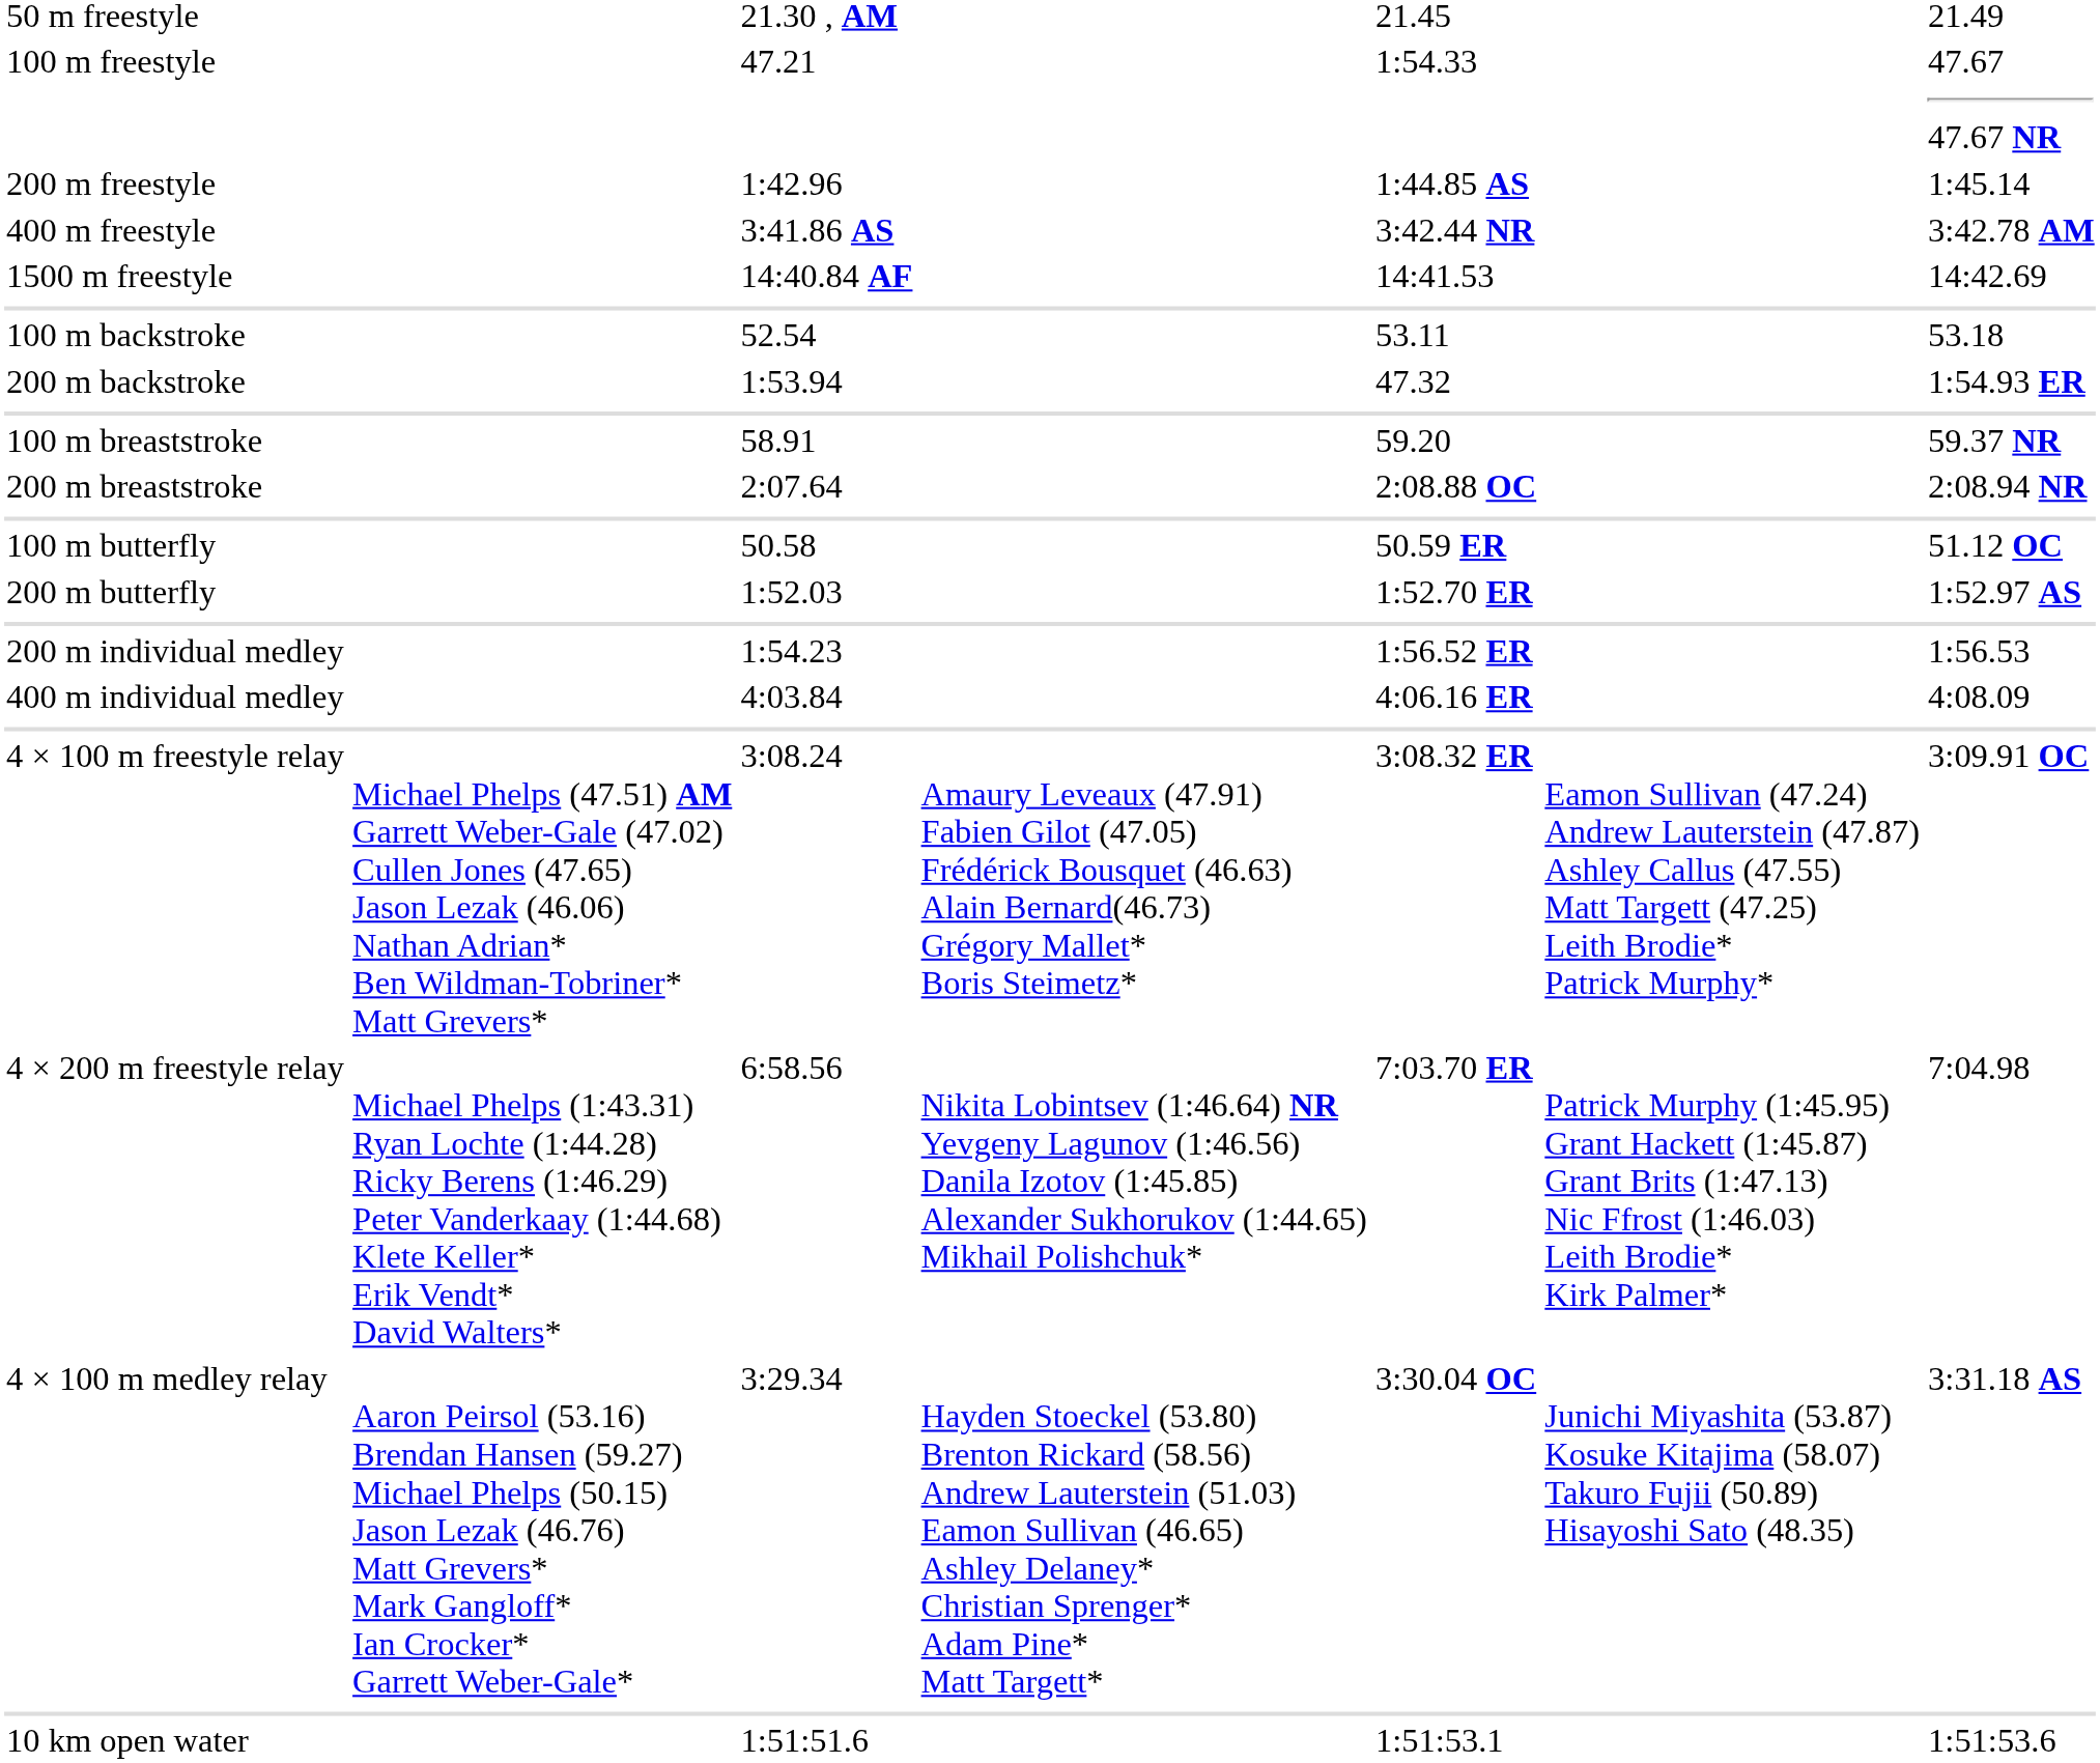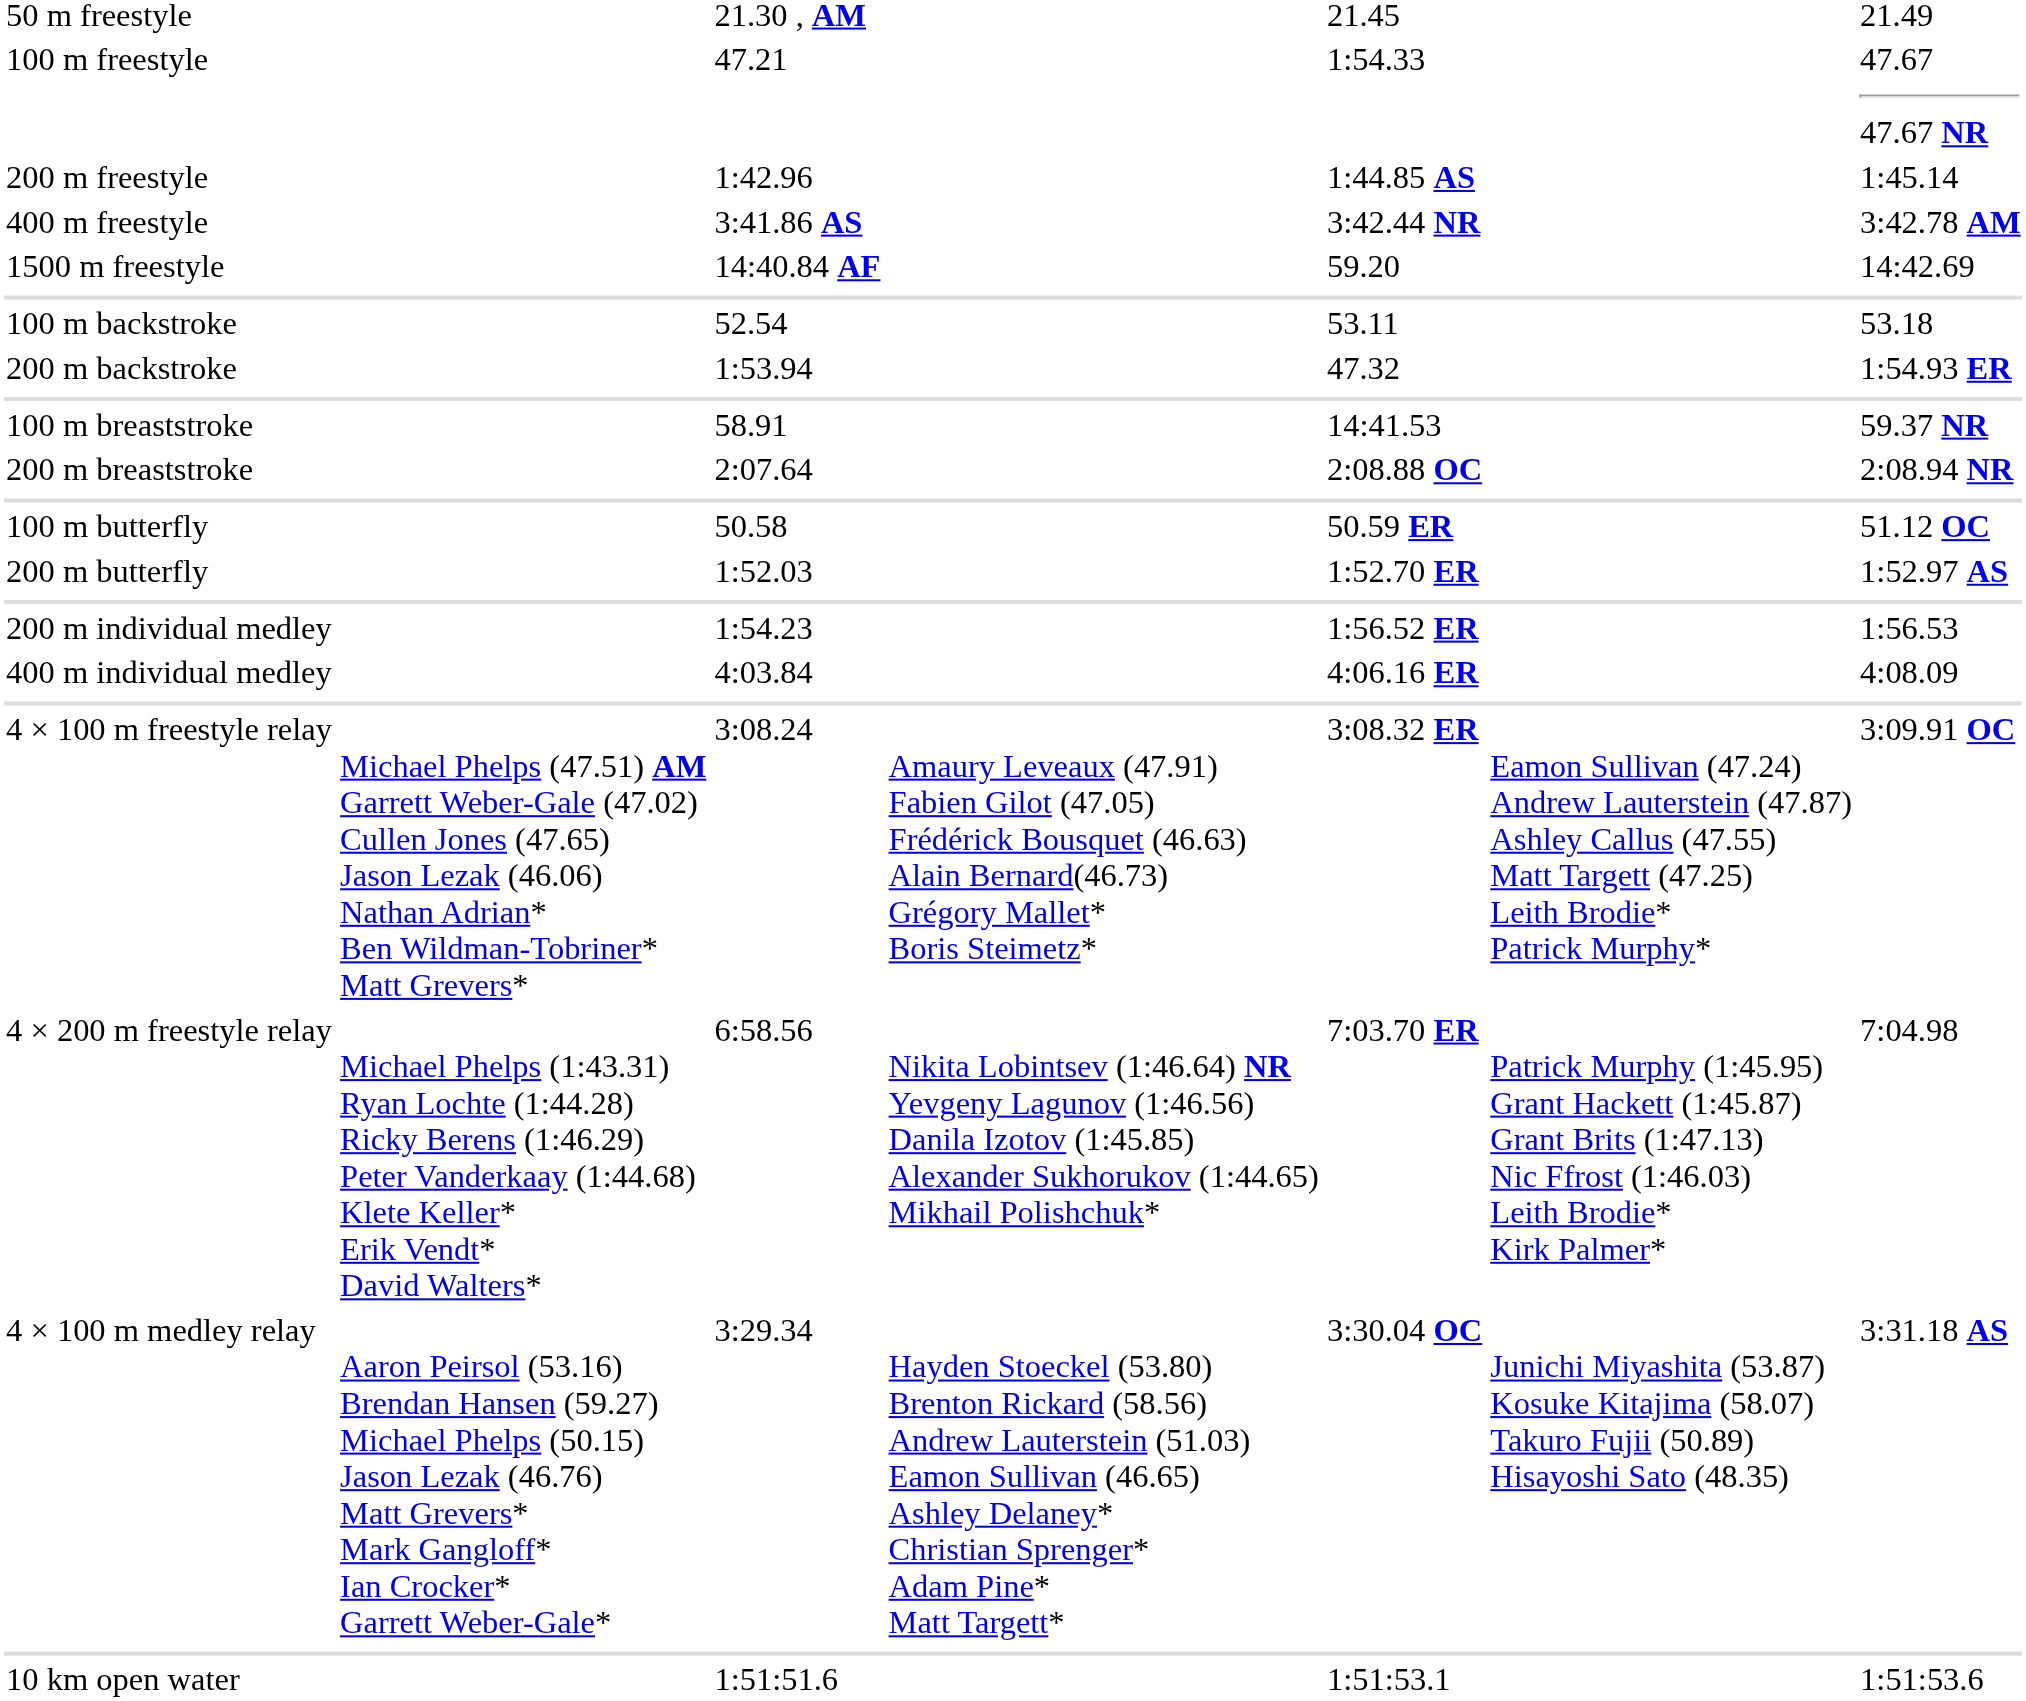1500 m freestyle | column 5: 14:41.53 -> 59.20
100 m breaststroke | column 5: 59.20 -> 14:41.53
